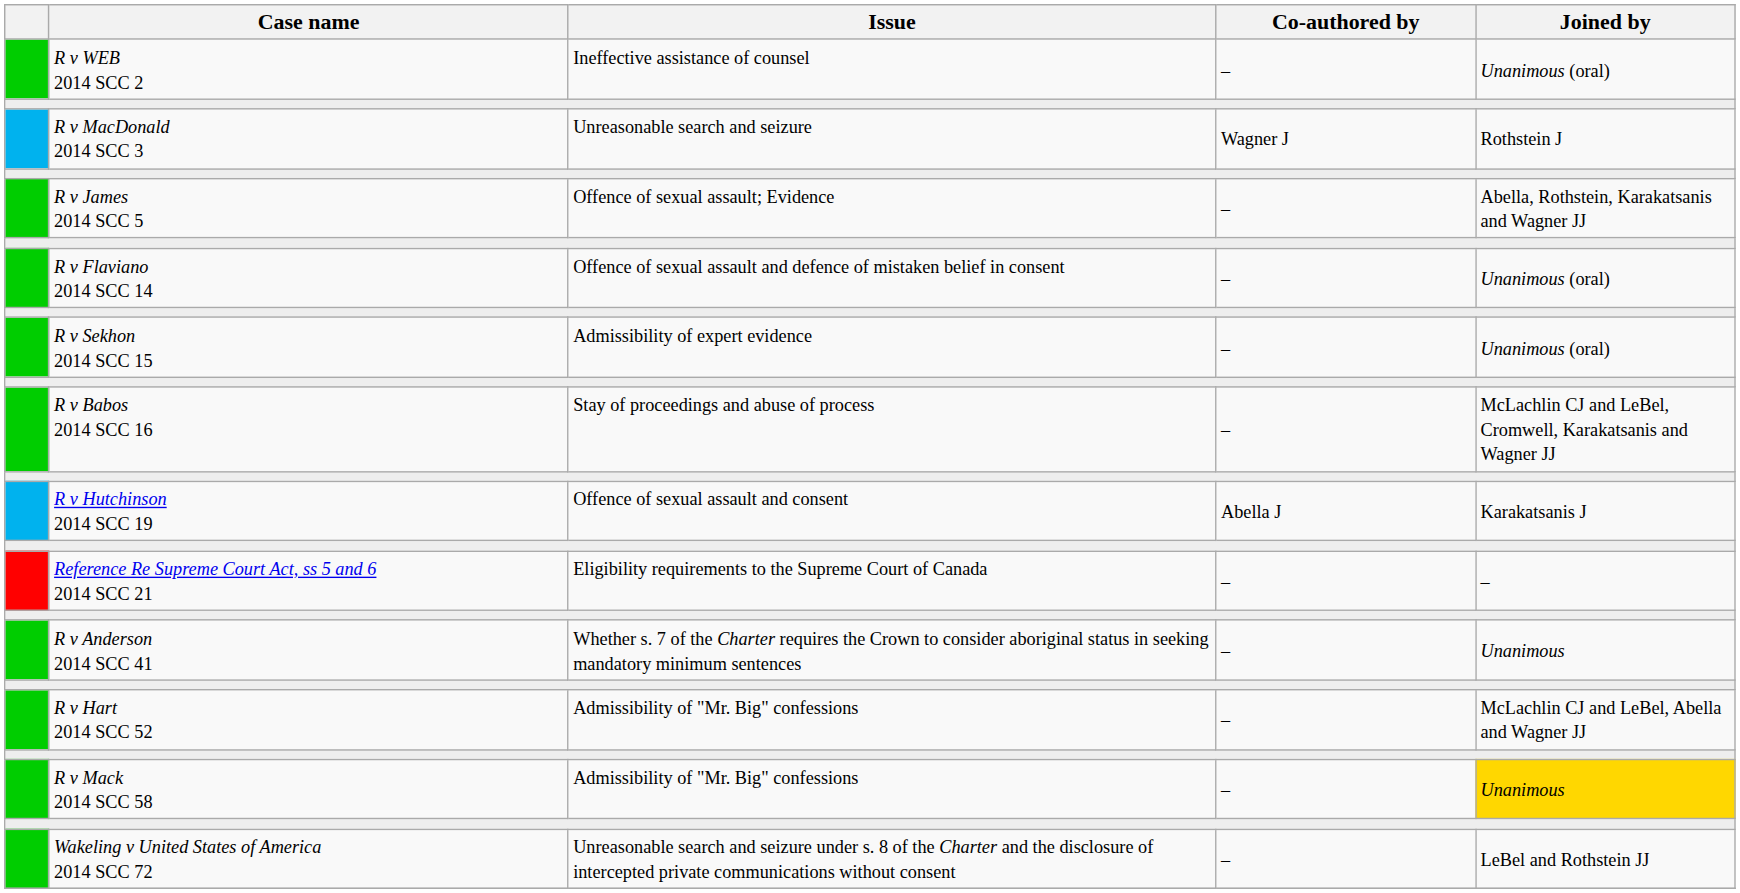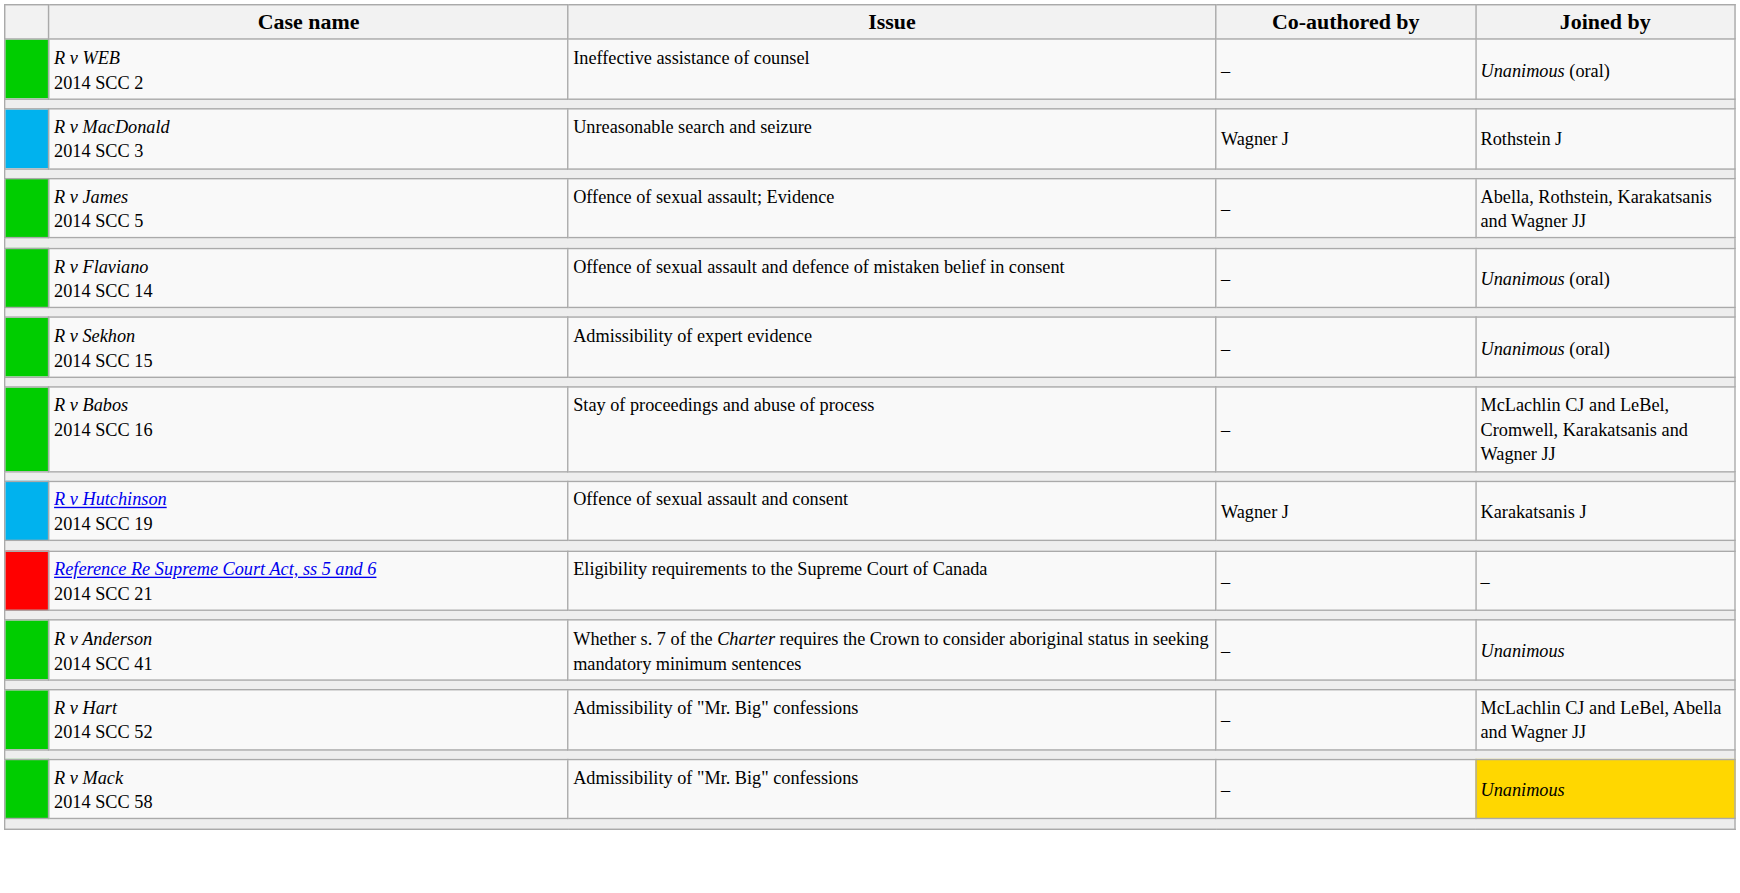R v Hutchinson 2014 SCC 19 | Co-authored by: Abella J -> Wagner J
- row: Wakeling v United States of America 2014 SCC 72 | Unreasonable search and seizure under s. 8 of the Charter and the disclosure of intercepted private communications without consent | – | LeBel and Rothstein JJ
